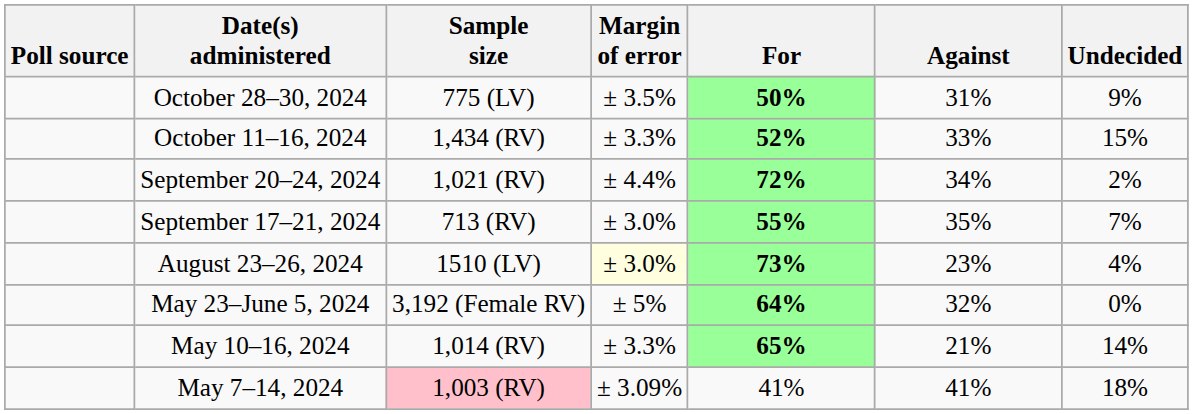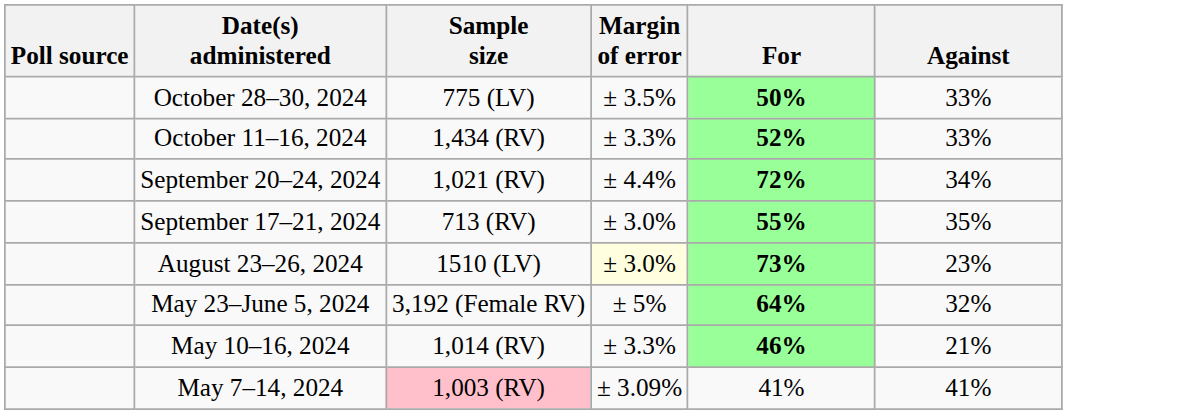- column: Undecided | 9% | 15% | 2% | 7% | 4% | 0% | 14% | 18%
October 28–30, 2024 | Against: 31% -> 33%
May 10–16, 2024 | For: 65% -> 46%
